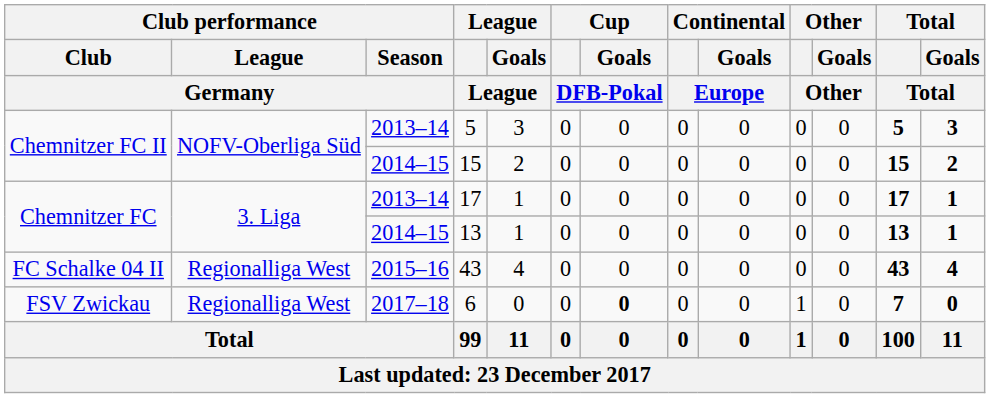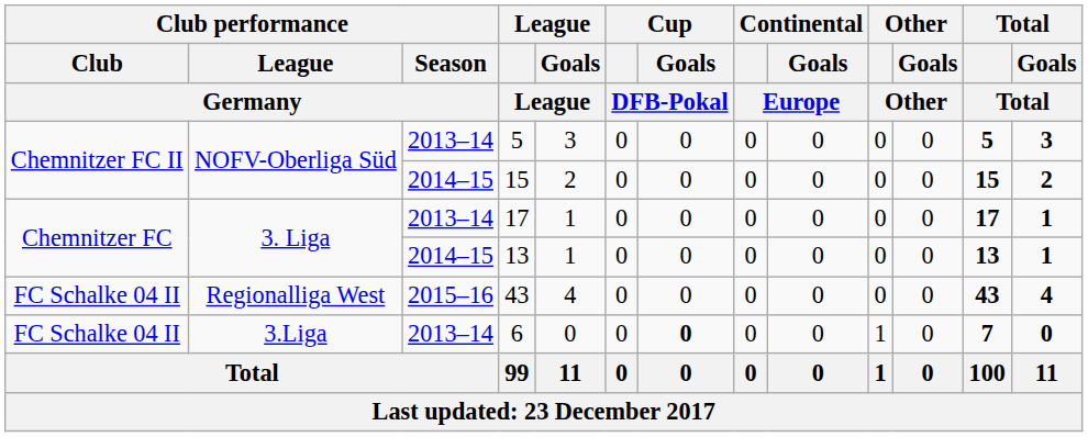6 | Club performance / Club / Germany: FSV Zwickau -> FC Schalke 04 II
6 | Club performance / League / Germany: Regionalliga West -> 3.Liga
6 | Club performance / Season / Germany: 2017–18 -> 2013–14
